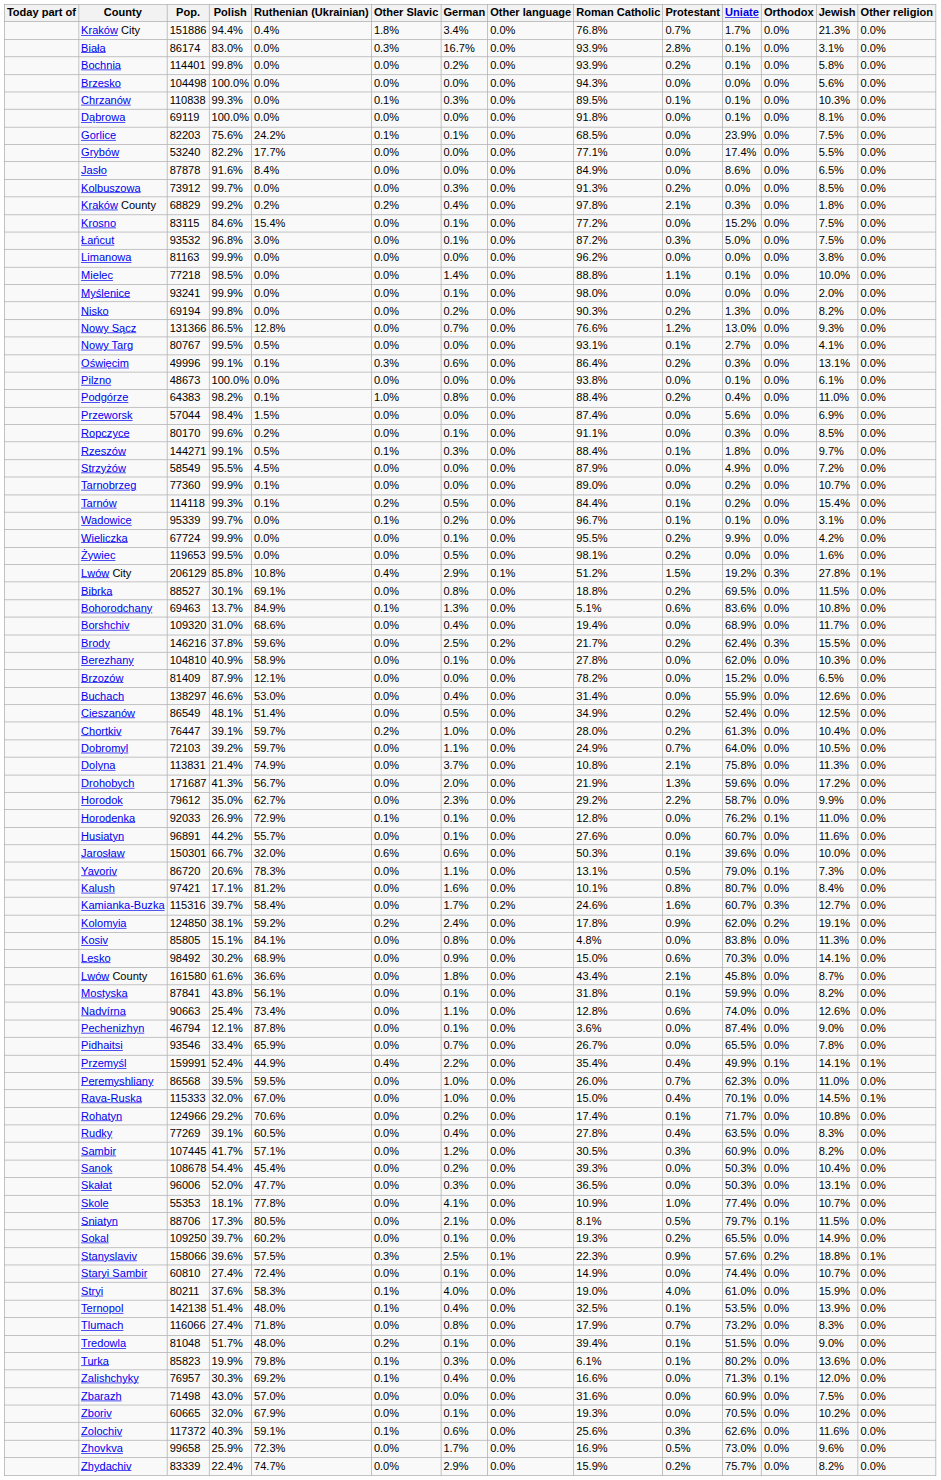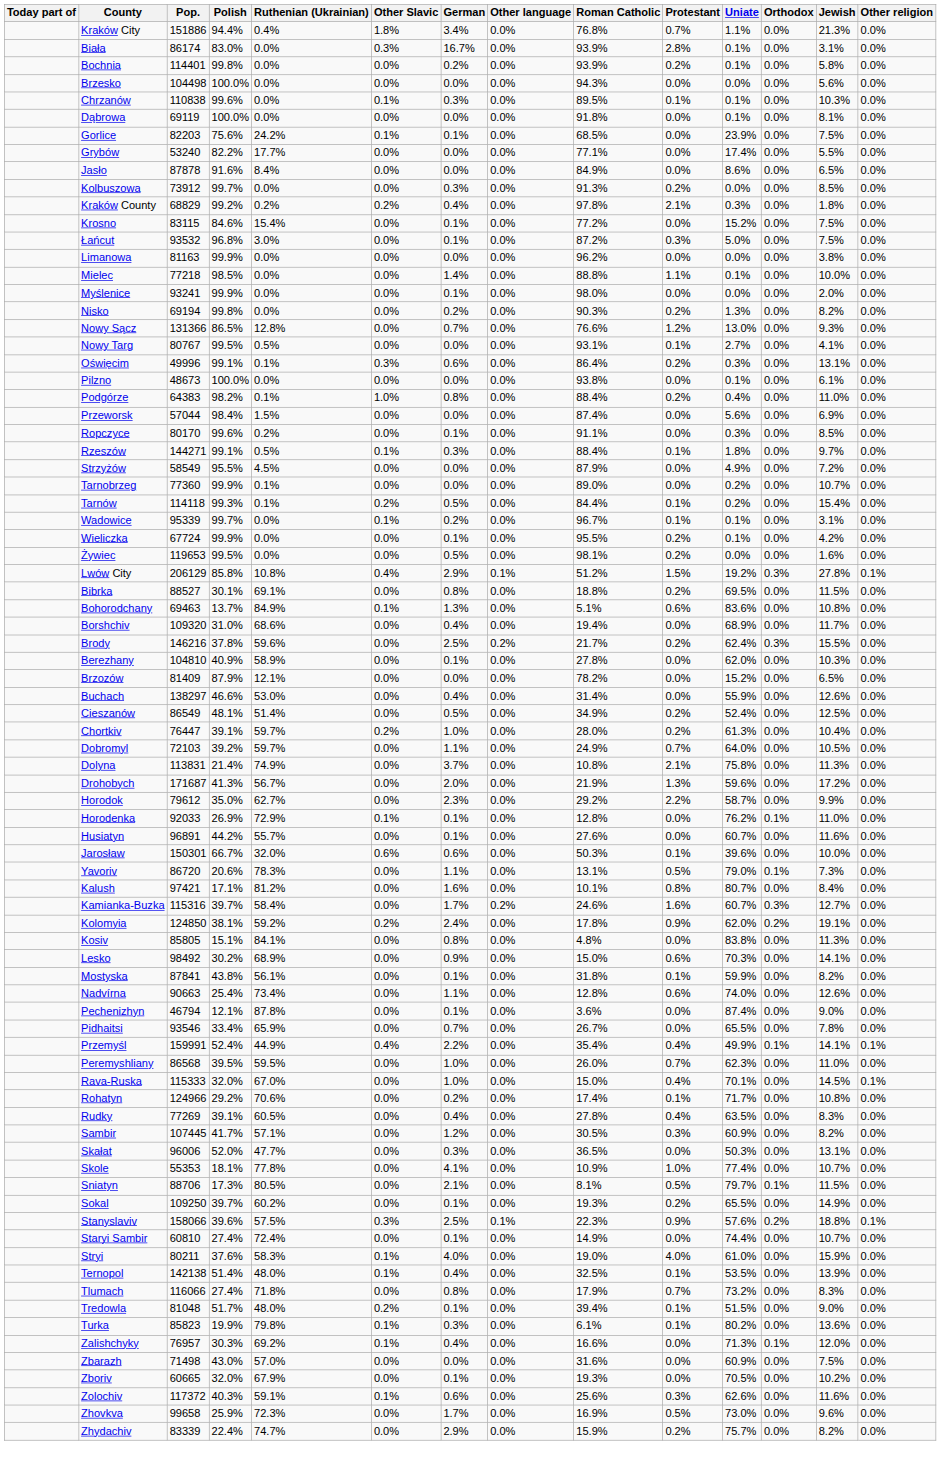Kraków City | Uniate: 1.7% -> 1.1%
Chrzanów | Polish: 99.3% -> 99.6%
Wieliczka | Uniate: 9.9% -> 0.1%
- row: Lwów County | 161580 | 61.6% | 36.6% | 0.0% | 1.8% | 0.0% | 43.4% | 2.1% | 45.8% | 0.0% | 8.7% | 0.0%
- row: Sanok | 108678 | 54.4% | 45.4% | 0.0% | 0.2% | 0.0% | 39.3% | 0.0% | 50.3% | 0.0% | 10.4% | 0.0%
